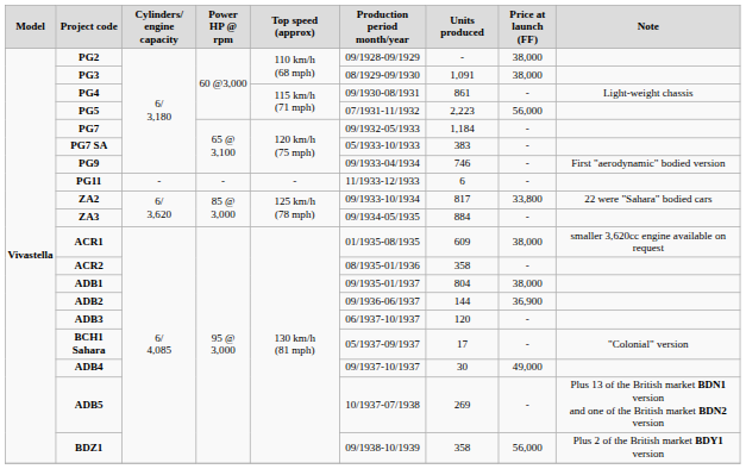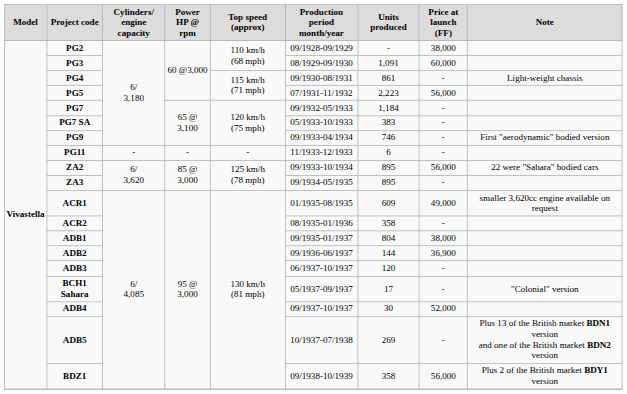PG3 | Price at launch (FF): 38,000 -> 60,000
ZA2 | Units produced: 817 -> 895
ZA2 | Price at launch (FF): 33,800 -> 56,000
ZA3 | Units produced: 884 -> 895
ACR1 | Price at launch (FF): 38,000 -> 49,000
ADB4 | Price at launch (FF): 49,000 -> 52,000
